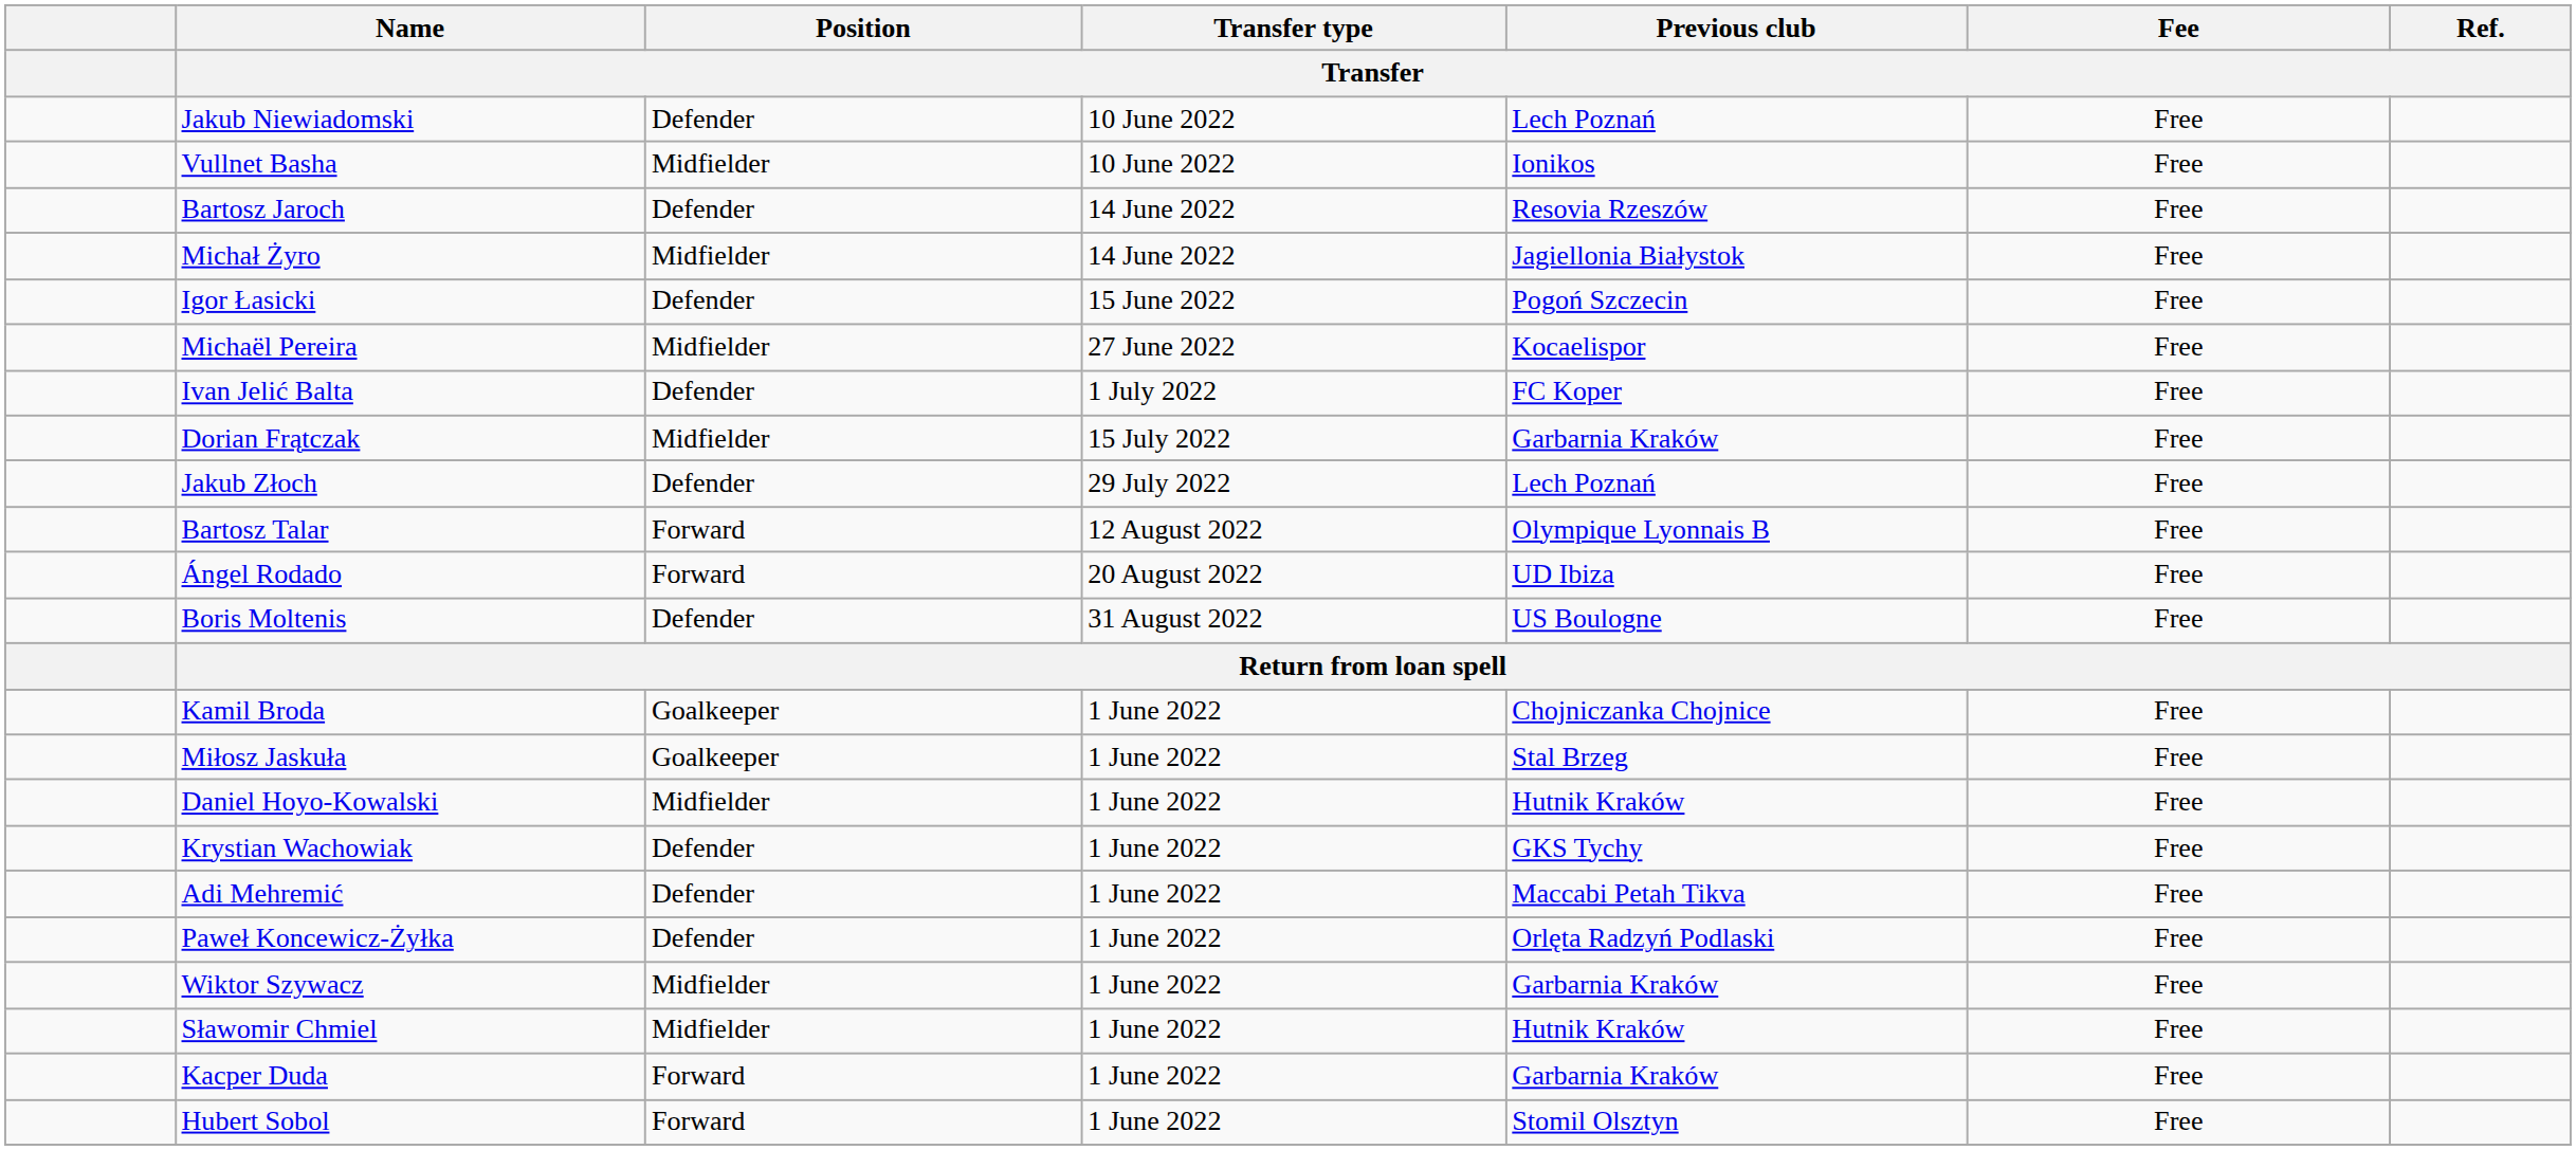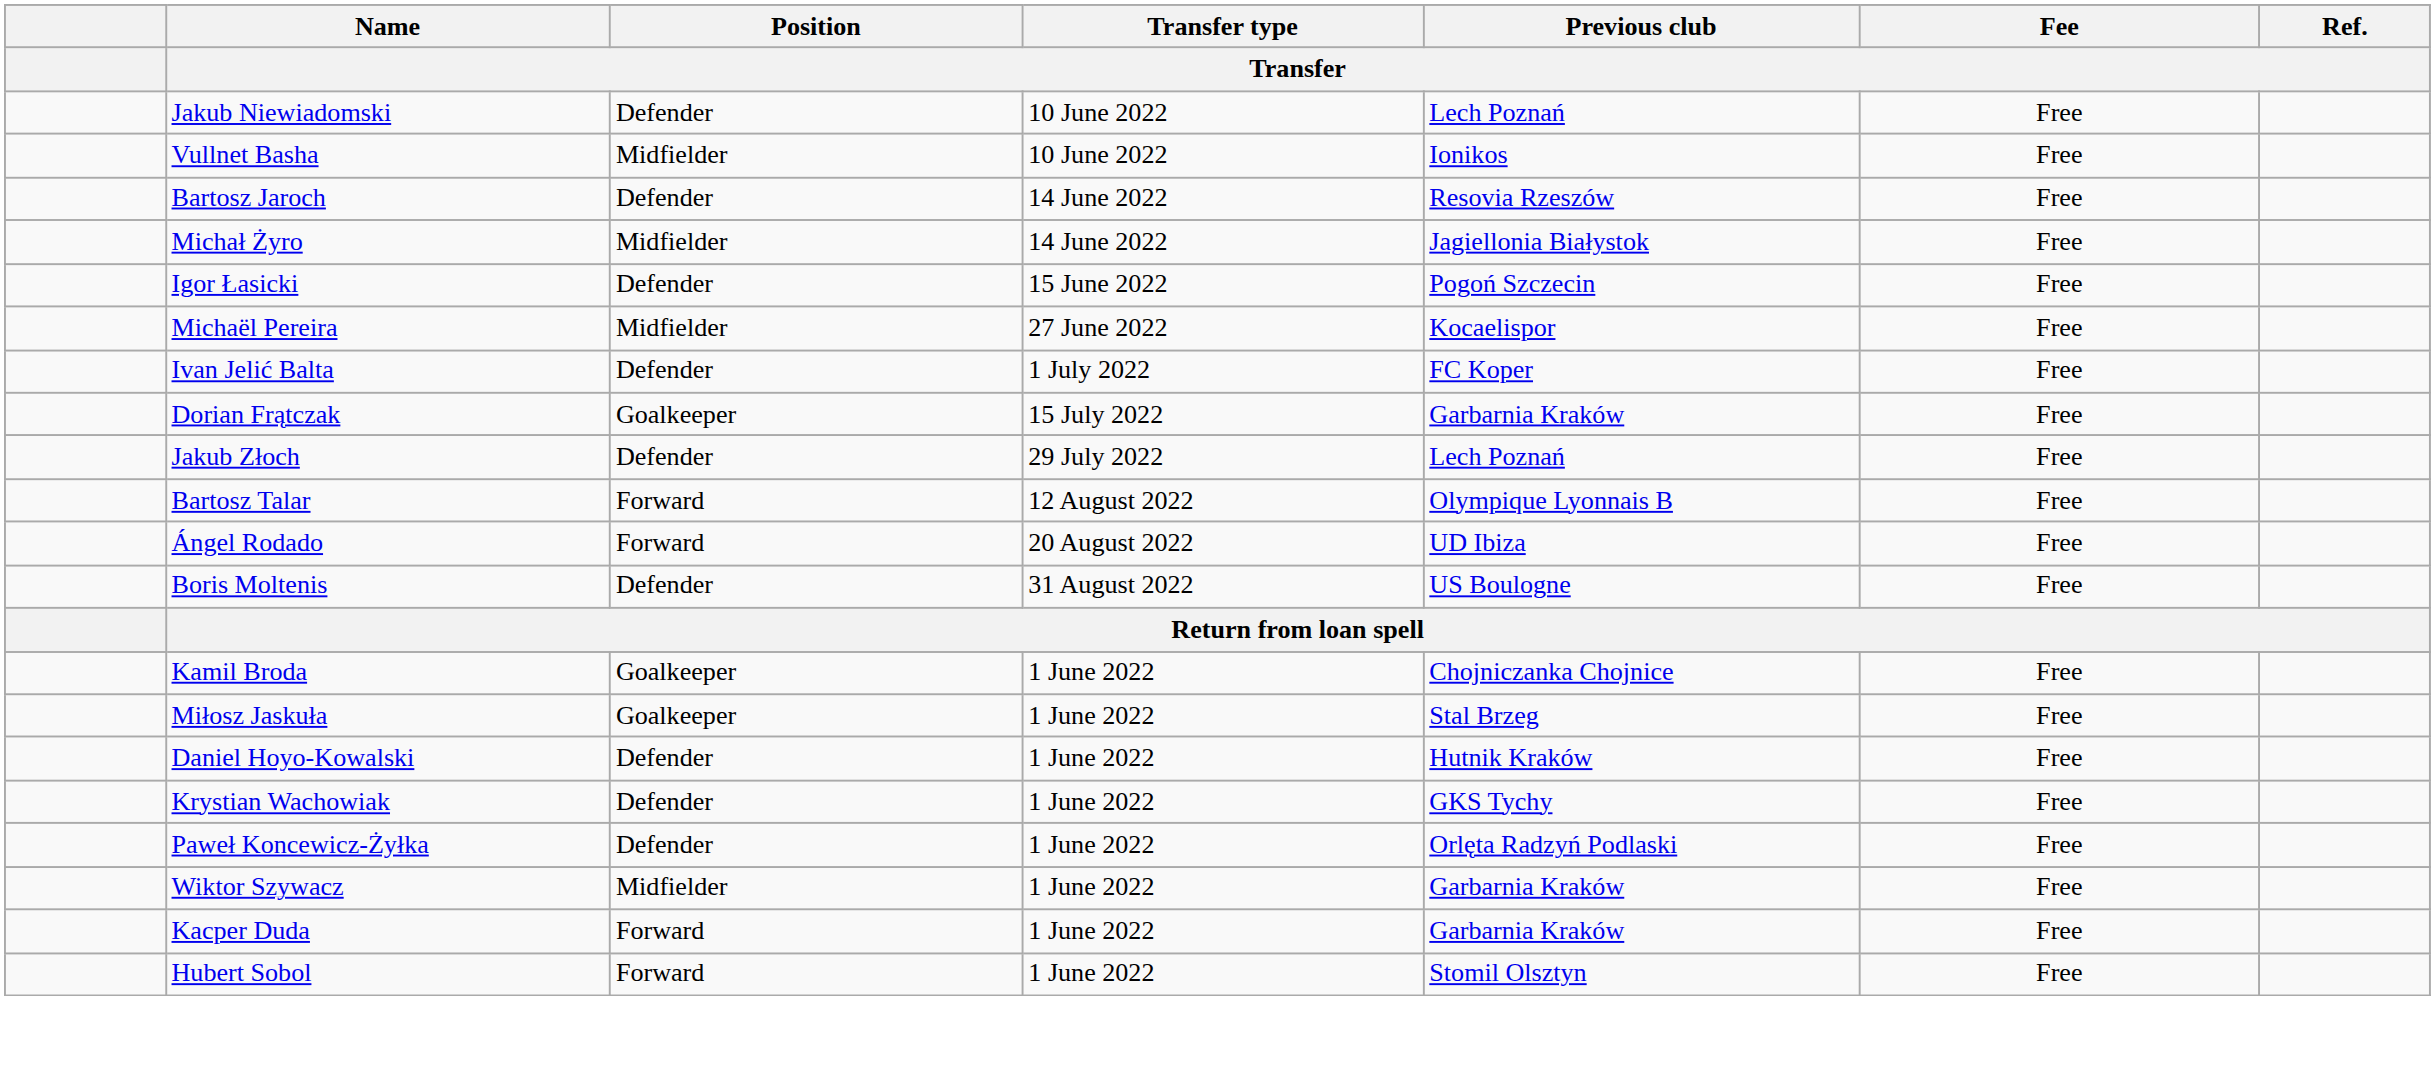Dorian Frątczak | Position / Transfer: Midfielder -> Goalkeeper
Daniel Hoyo-Kowalski | Position / Transfer: Midfielder -> Defender
- row: Adi Mehremić | Defender | 1 June 2022 | Maccabi Petah Tikva | Free
- row: Sławomir Chmiel | Midfielder | 1 June 2022 | Hutnik Kraków | Free
